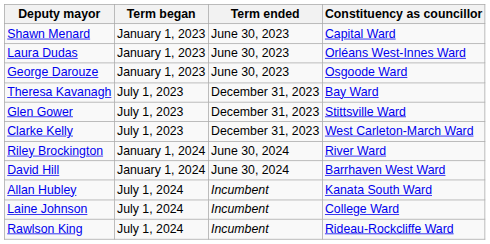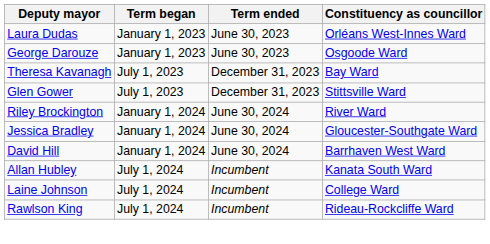- row: Shawn Menard | January 1, 2023 | June 30, 2023 | Capital Ward
- row: Clarke Kelly | July 1, 2023 | December 31, 2023 | West Carleton-March Ward
+ row: Jessica Bradley | January 1, 2024 | June 30, 2024 | Gloucester-Southgate Ward
